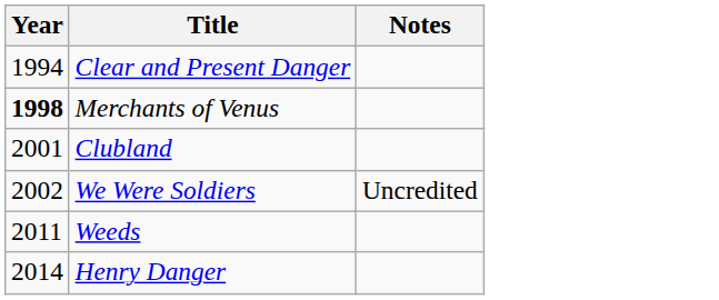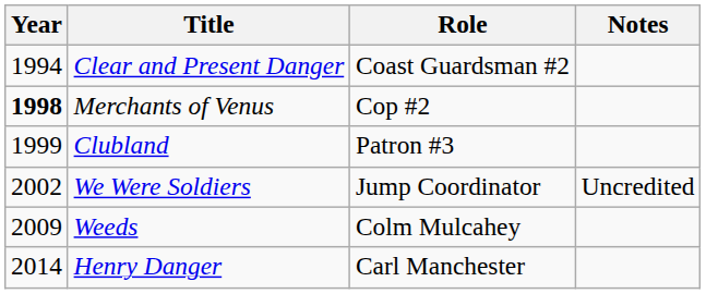+ column: Role | Coast Guardsman #2 | Cop #2 | Patron #3 | Jump Coordinator | Colm Mulcahey | Carl Manchester
Clubland | Year: 2001 -> 1999
Weeds | Year: 2011 -> 2009
